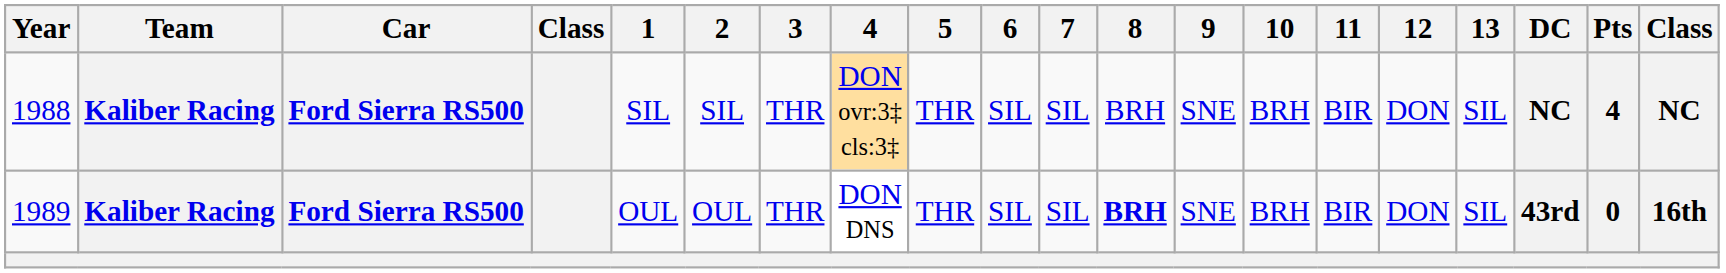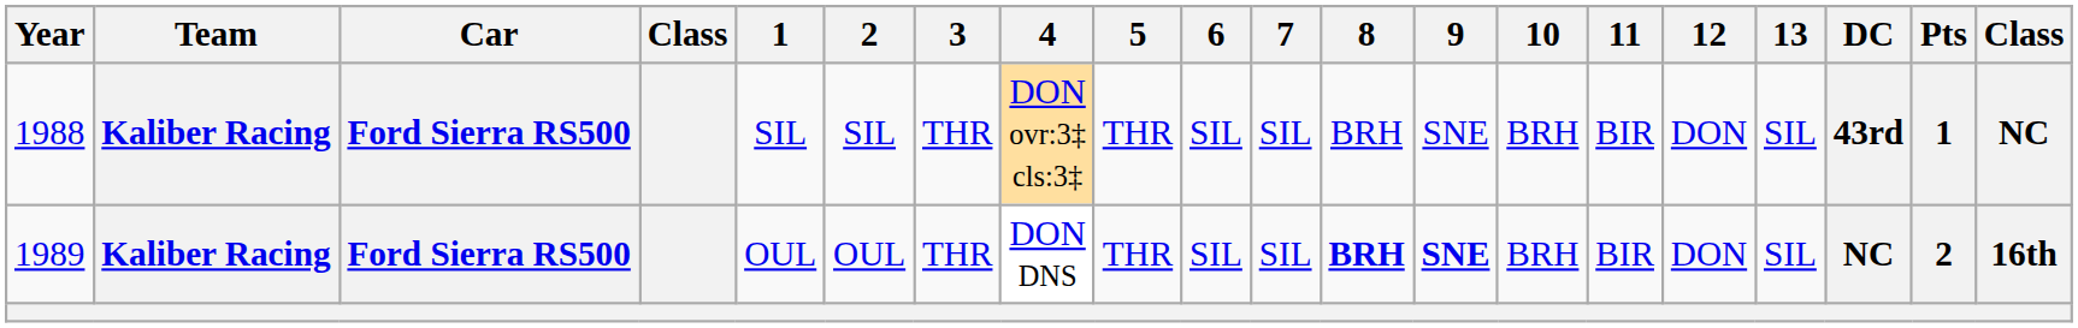1988 | DC: NC -> 43rd
1988 | Pts: 4 -> 1
1989 | 9: normal -> bold
1989 | DC: 43rd -> NC
1989 | Pts: 0 -> 2
